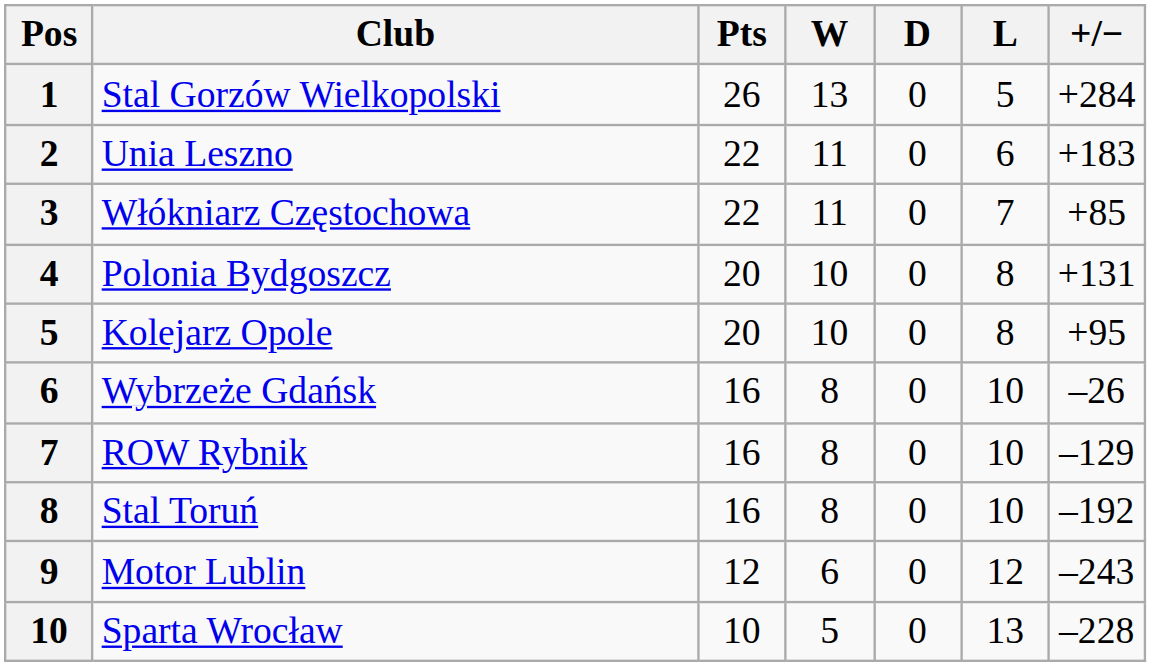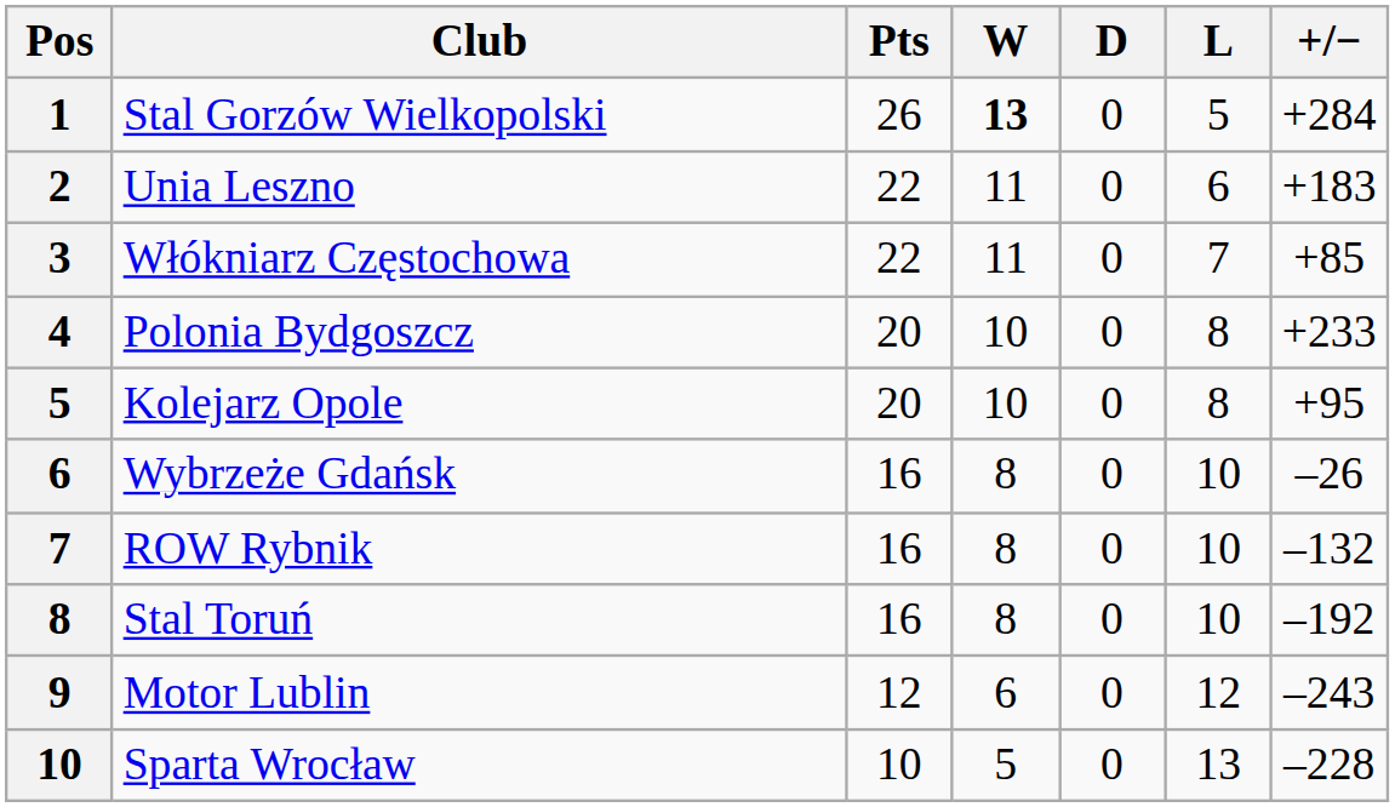Stal Gorzów Wielkopolski | W: normal -> bold
Polonia Bydgoszcz | +/−: +131 -> +233
ROW Rybnik | +/−: –129 -> –132
